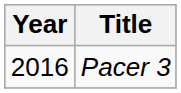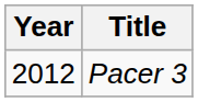Pacer 3 | Year: 2016 -> 2012
